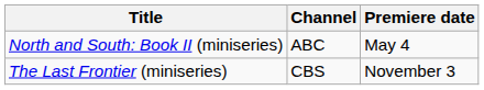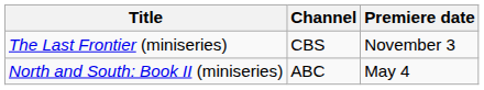rows swapped: The Last Frontier (miniseries) <-> North and South: Book II (miniseries)
